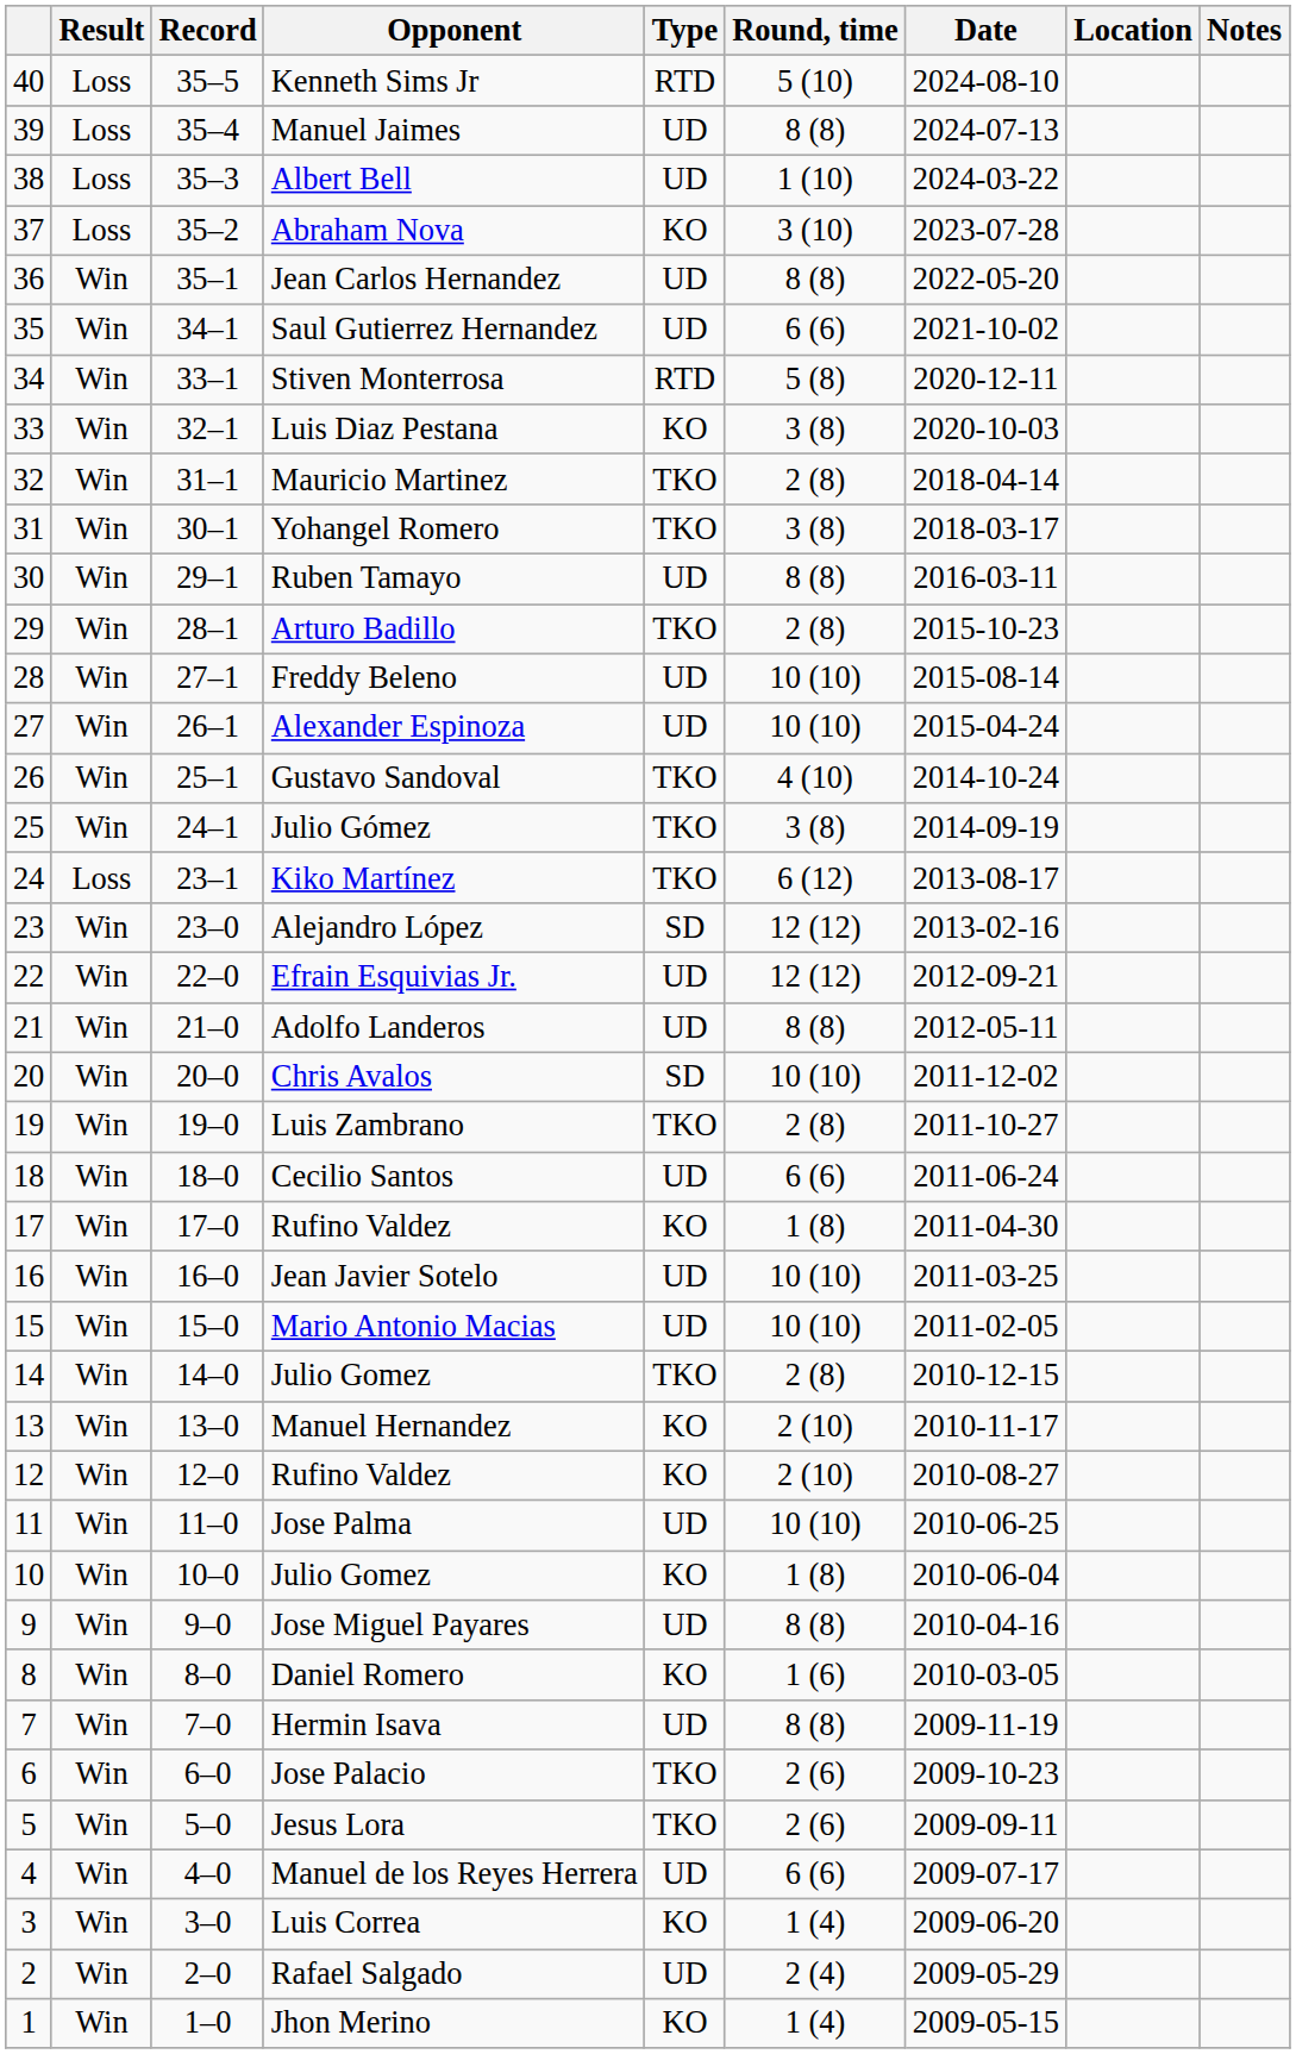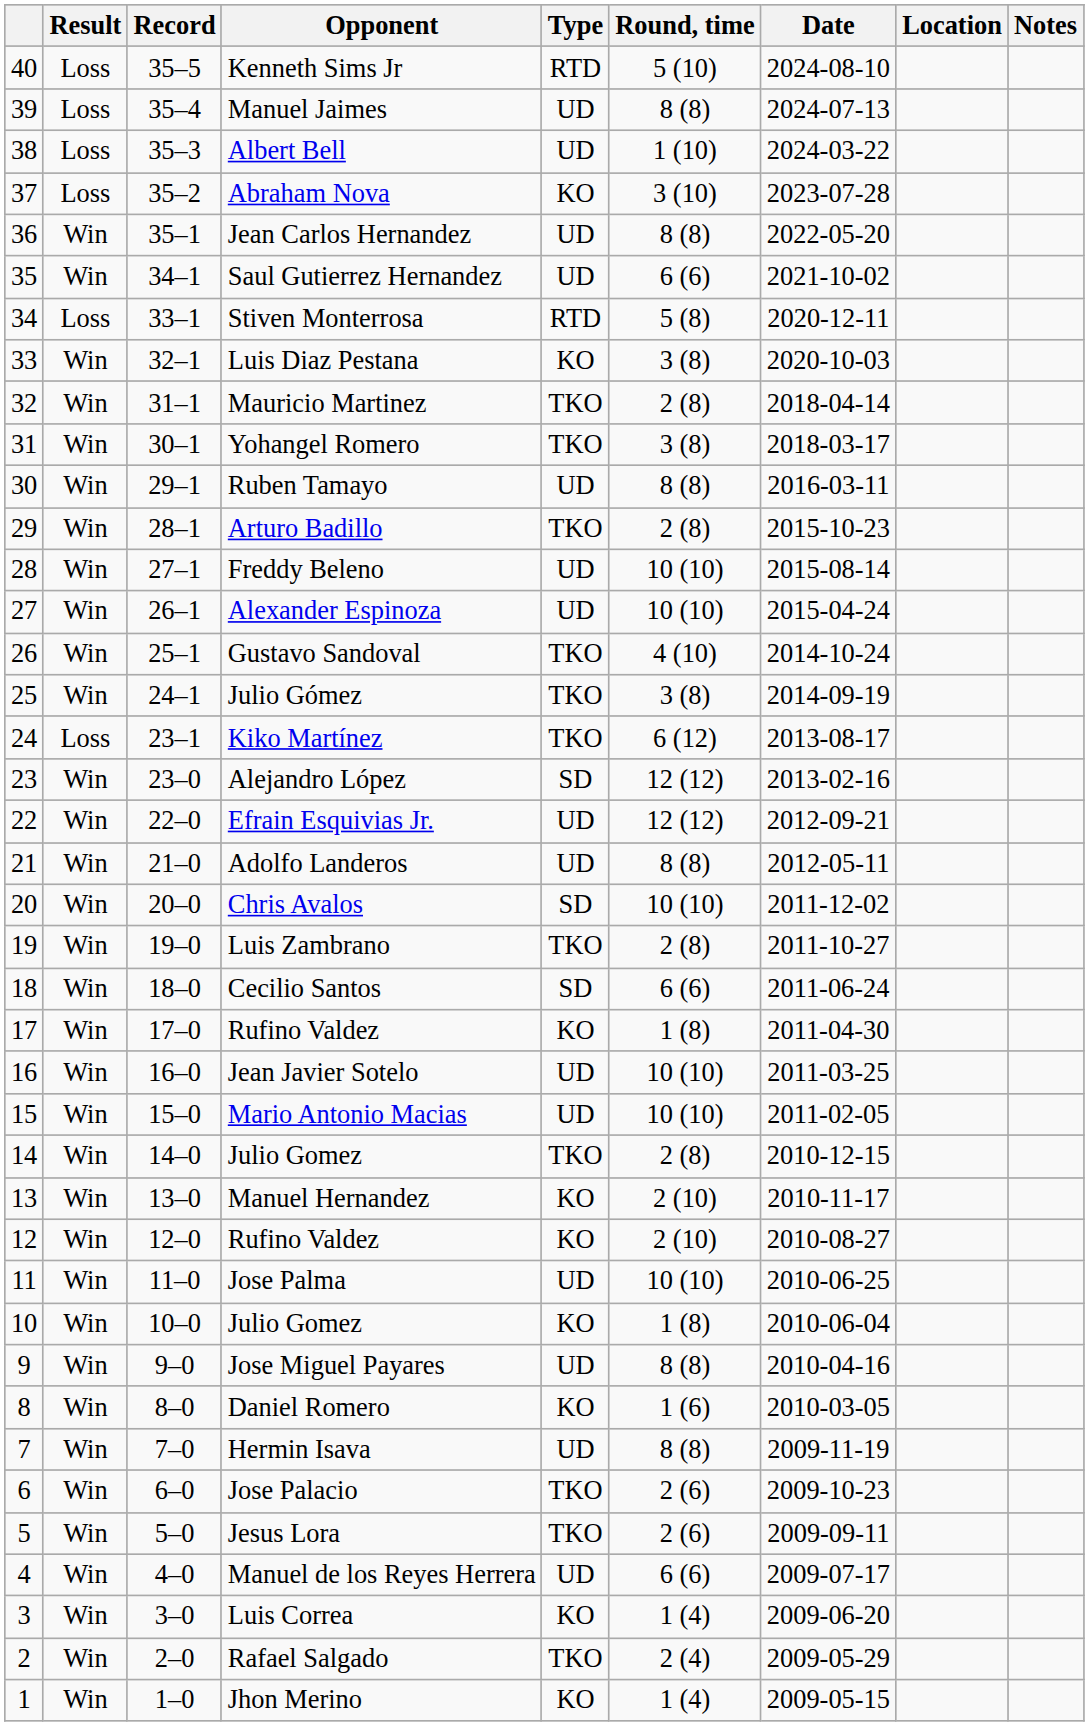Stiven Monterrosa | Result: Win -> Loss
Cecilio Santos | Type: UD -> SD
Rafael Salgado | Type: UD -> TKO
